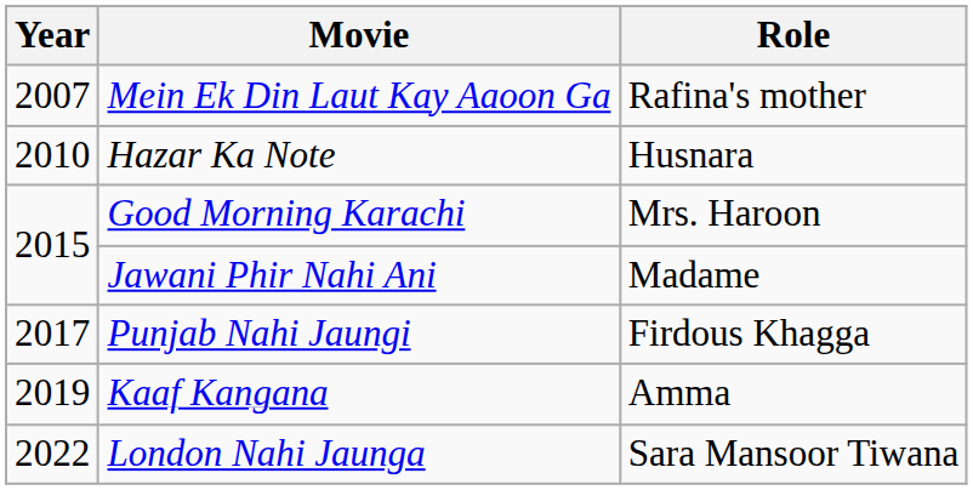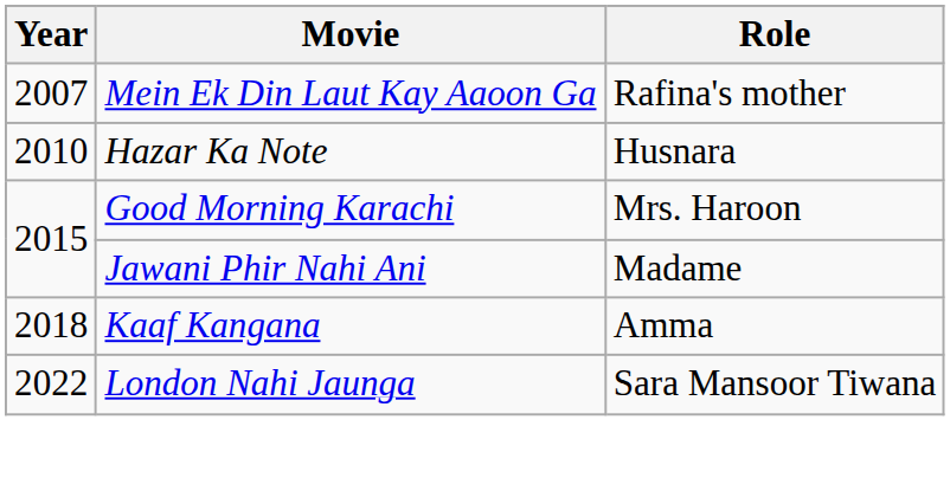- row: 2017 | Punjab Nahi Jaungi | Firdous Khagga
Kaaf Kangana | Year: 2019 -> 2018
